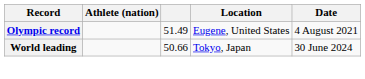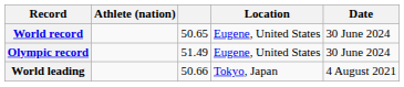+ row: World record | 50.65 | Eugene, United States | 30 June 2024
Olympic record | Date: 4 August 2021 -> 30 June 2024
World leading | Date: 30 June 2024 -> 4 August 2021
